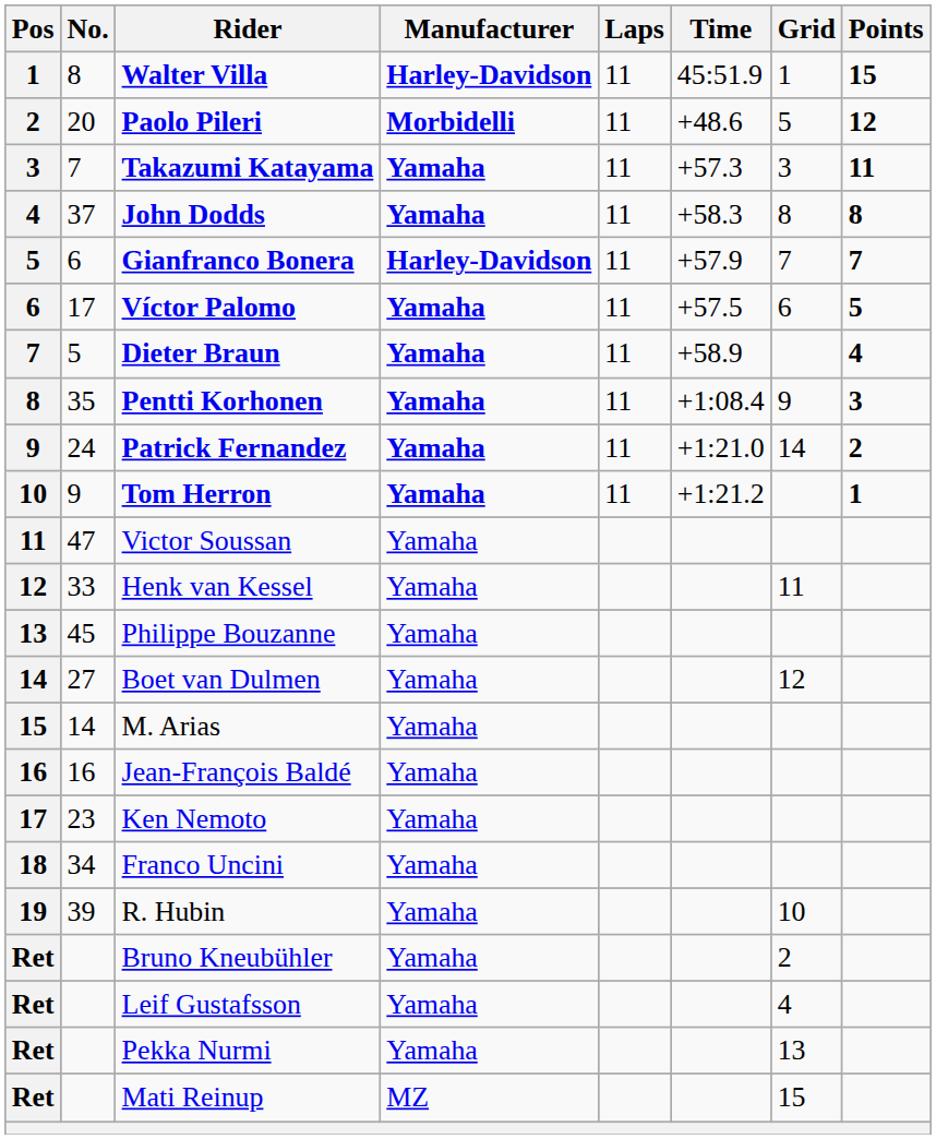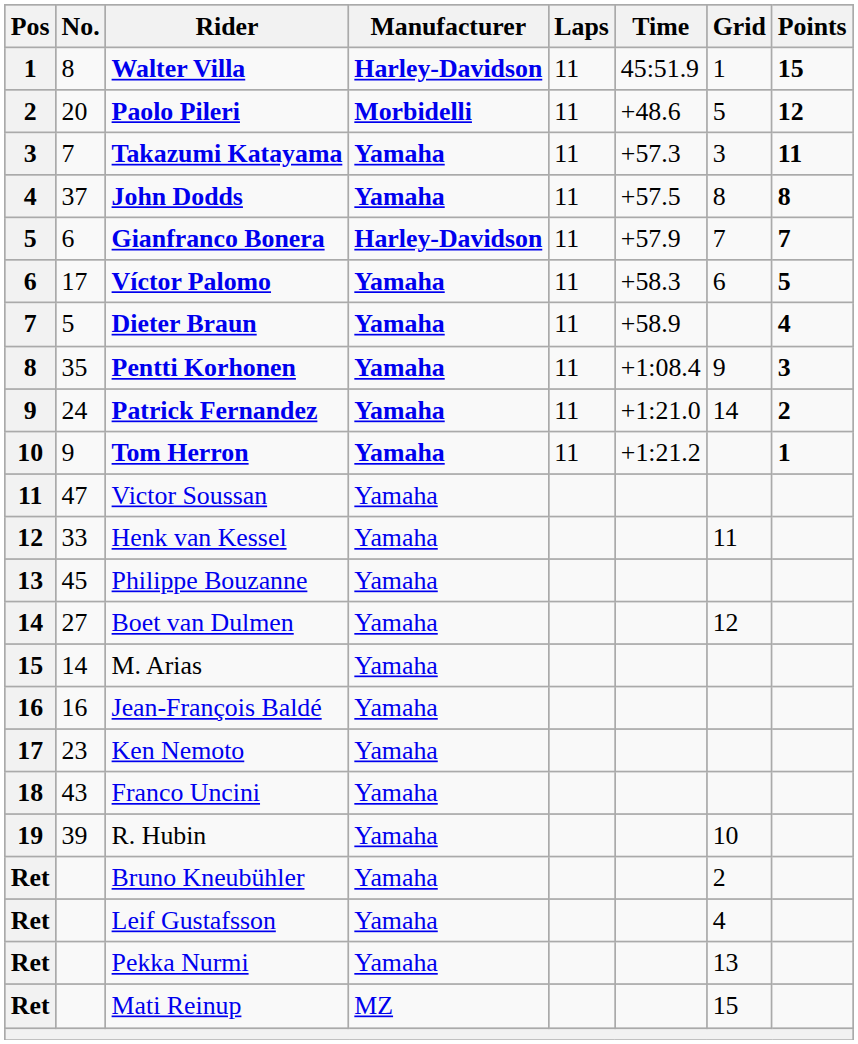John Dodds | Time: +58.3 -> +57.5
Víctor Palomo | Time: +57.5 -> +58.3
Franco Uncini | No.: 34 -> 43
